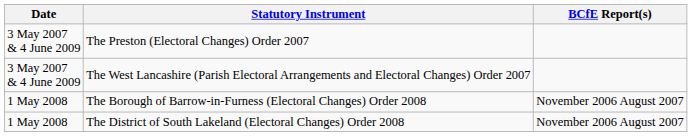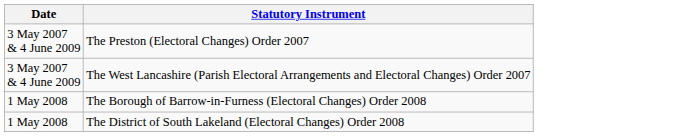- column: BCfE Report(s) | November 2006 August 2007 | November 2006 August 2007
